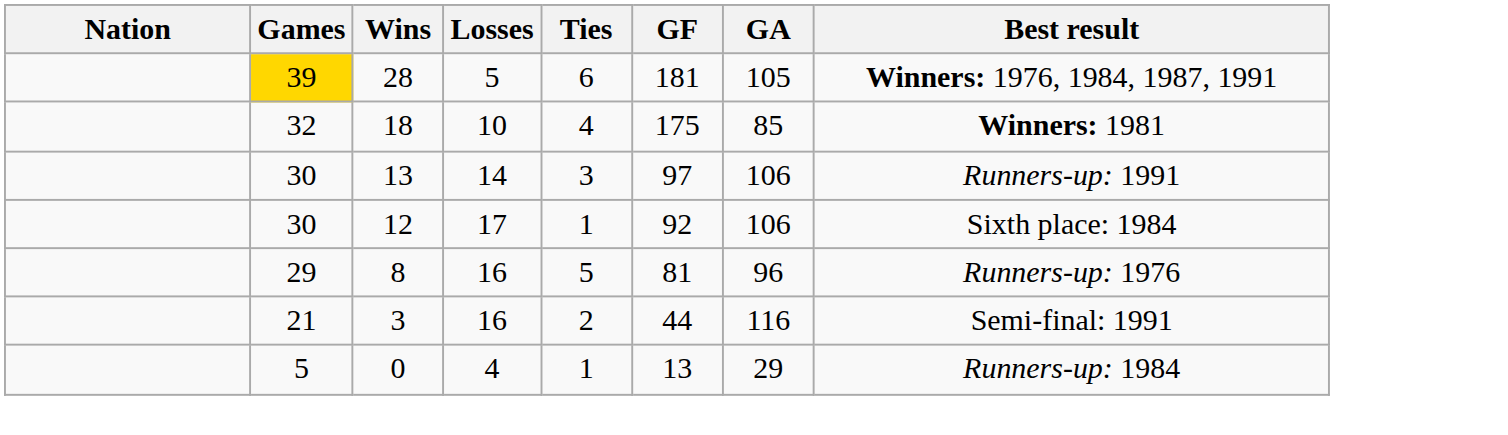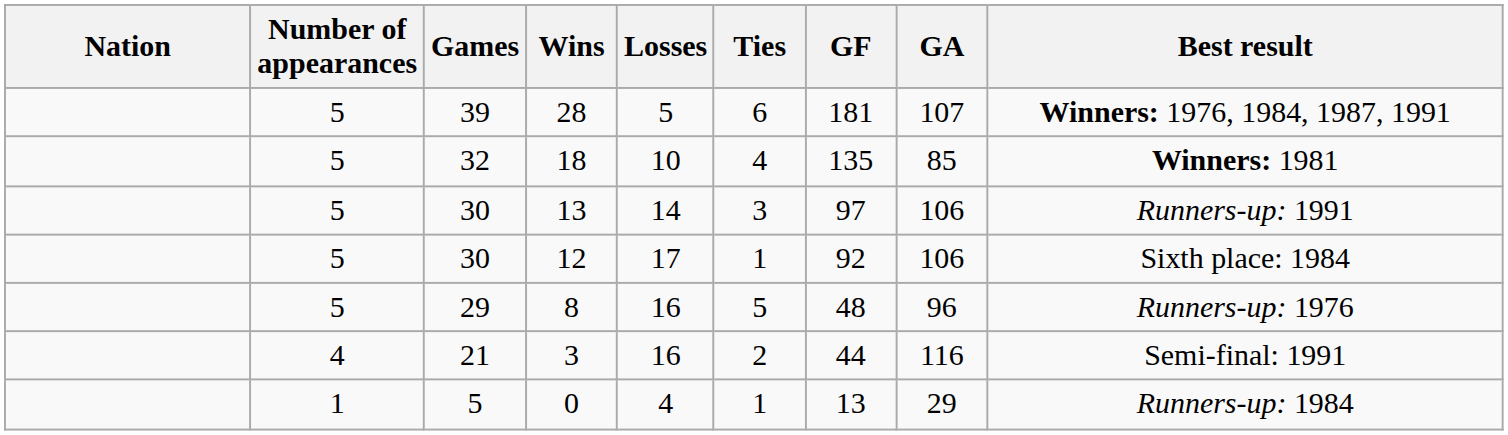+ column: Number of appearances | 5 | 5 | 5 | 5 | 5 | 4 | 1
28 | Games: gold background -> no background
28 | GA: 105 -> 107
18 | GF: 175 -> 135
8 | GF: 81 -> 48
